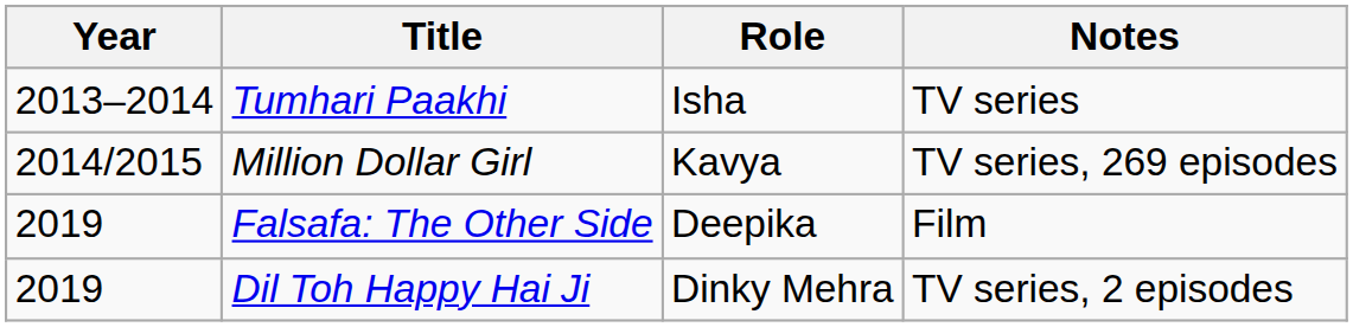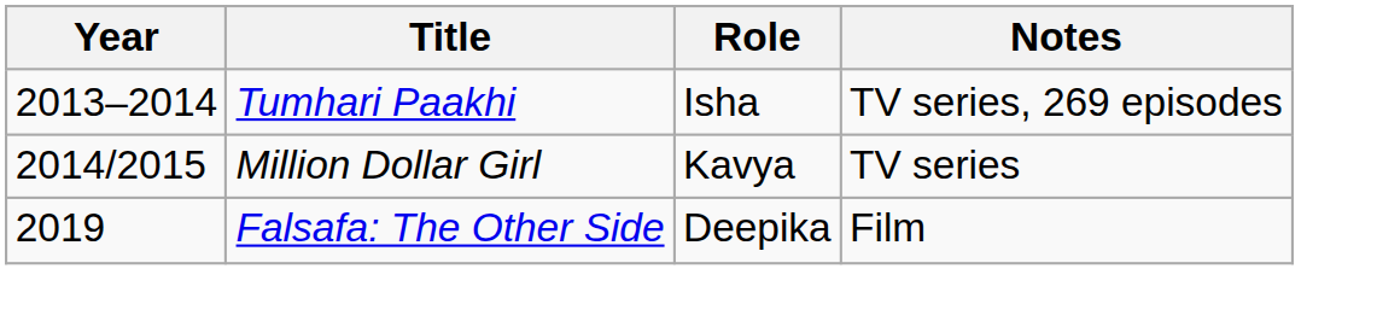Tumhari Paakhi | Notes: TV series -> TV series, 269 episodes
Million Dollar Girl | Notes: TV series, 269 episodes -> TV series
- row: 2019 | Dil Toh Happy Hai Ji | Dinky Mehra | TV series, 2 episodes
